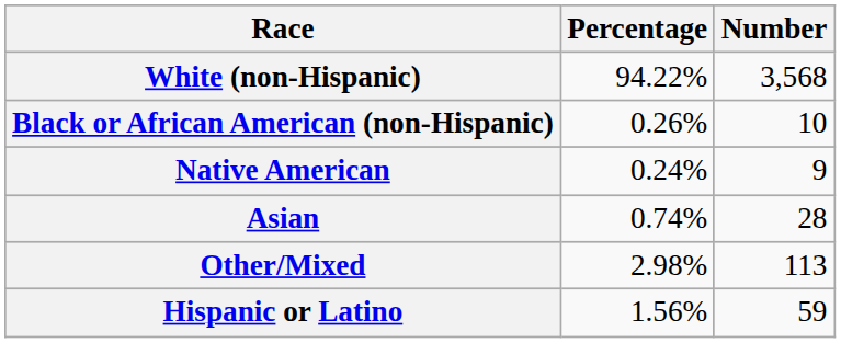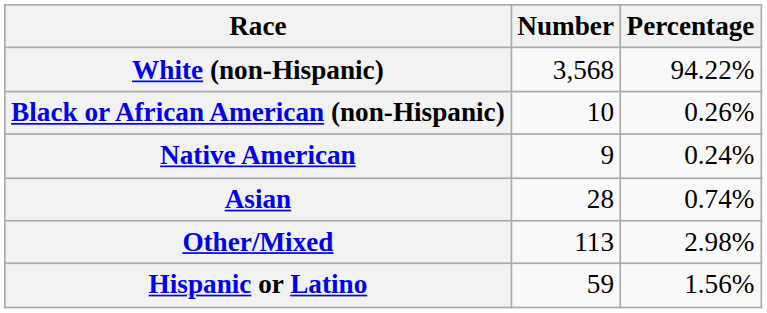columns swapped: Number <-> Percentage
